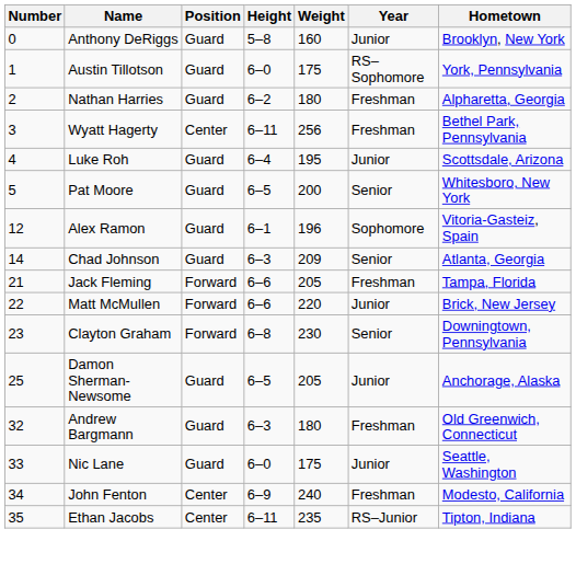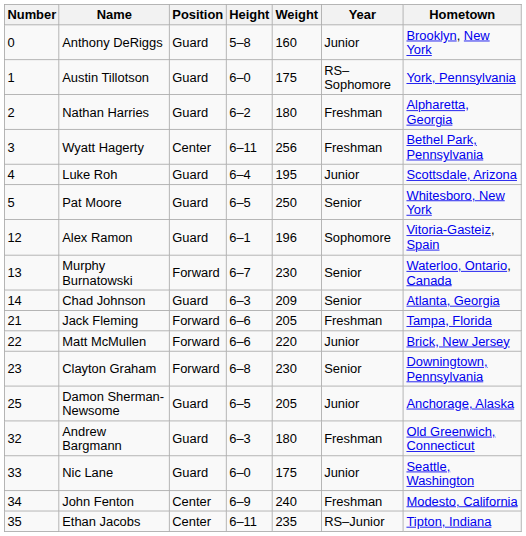Pat Moore | Weight: 200 -> 250
+ row: 13 | Murphy Burnatowski | Forward | 6–7 | 230 | Senior | Waterloo, Ontario, Canada
